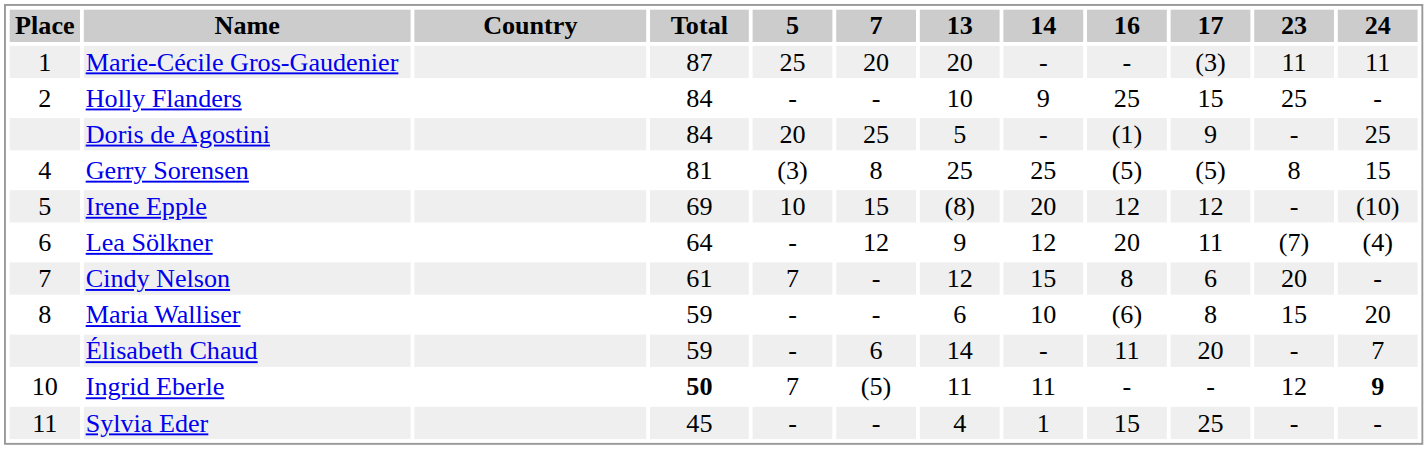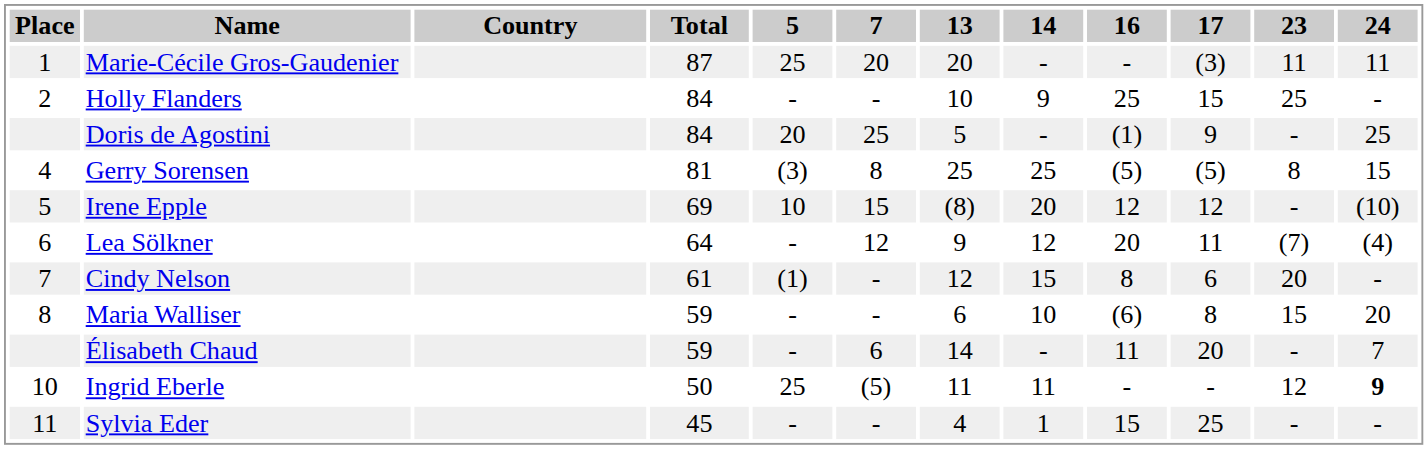Cindy Nelson | 5: 7 -> (1)
Ingrid Eberle | Total: bold -> normal
Ingrid Eberle | 5: 7 -> 25
